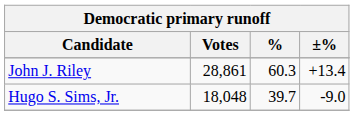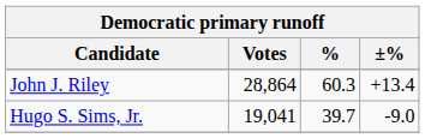John J. Riley | Votes: 28,861 -> 28,864
Hugo S. Sims, Jr. | Votes: 18,048 -> 19,041
